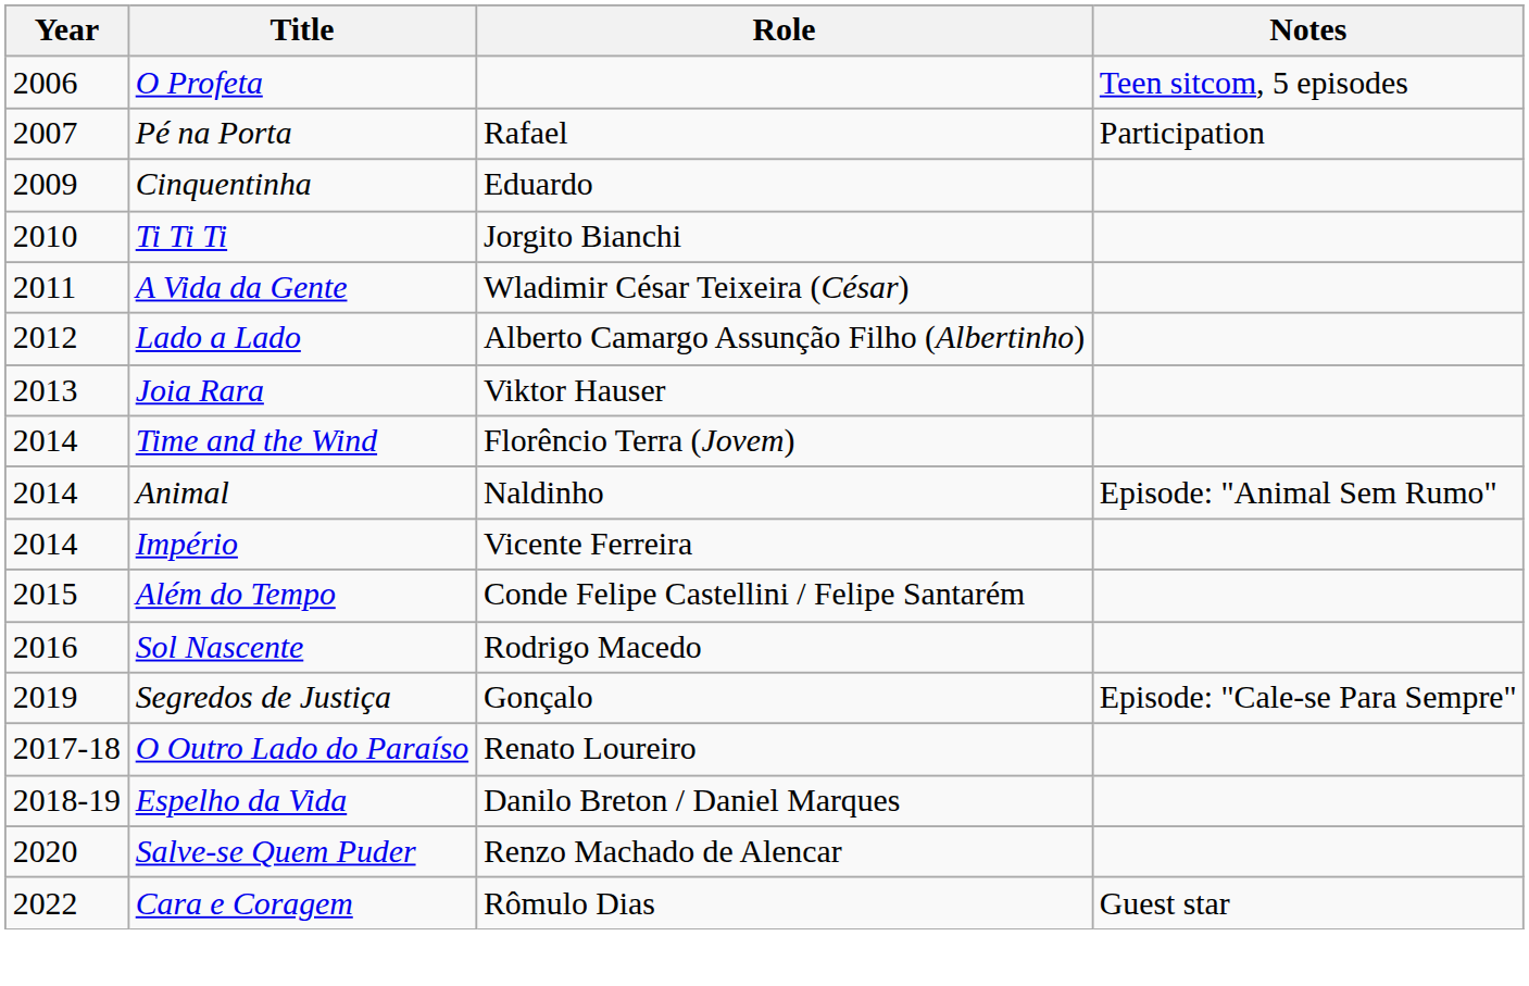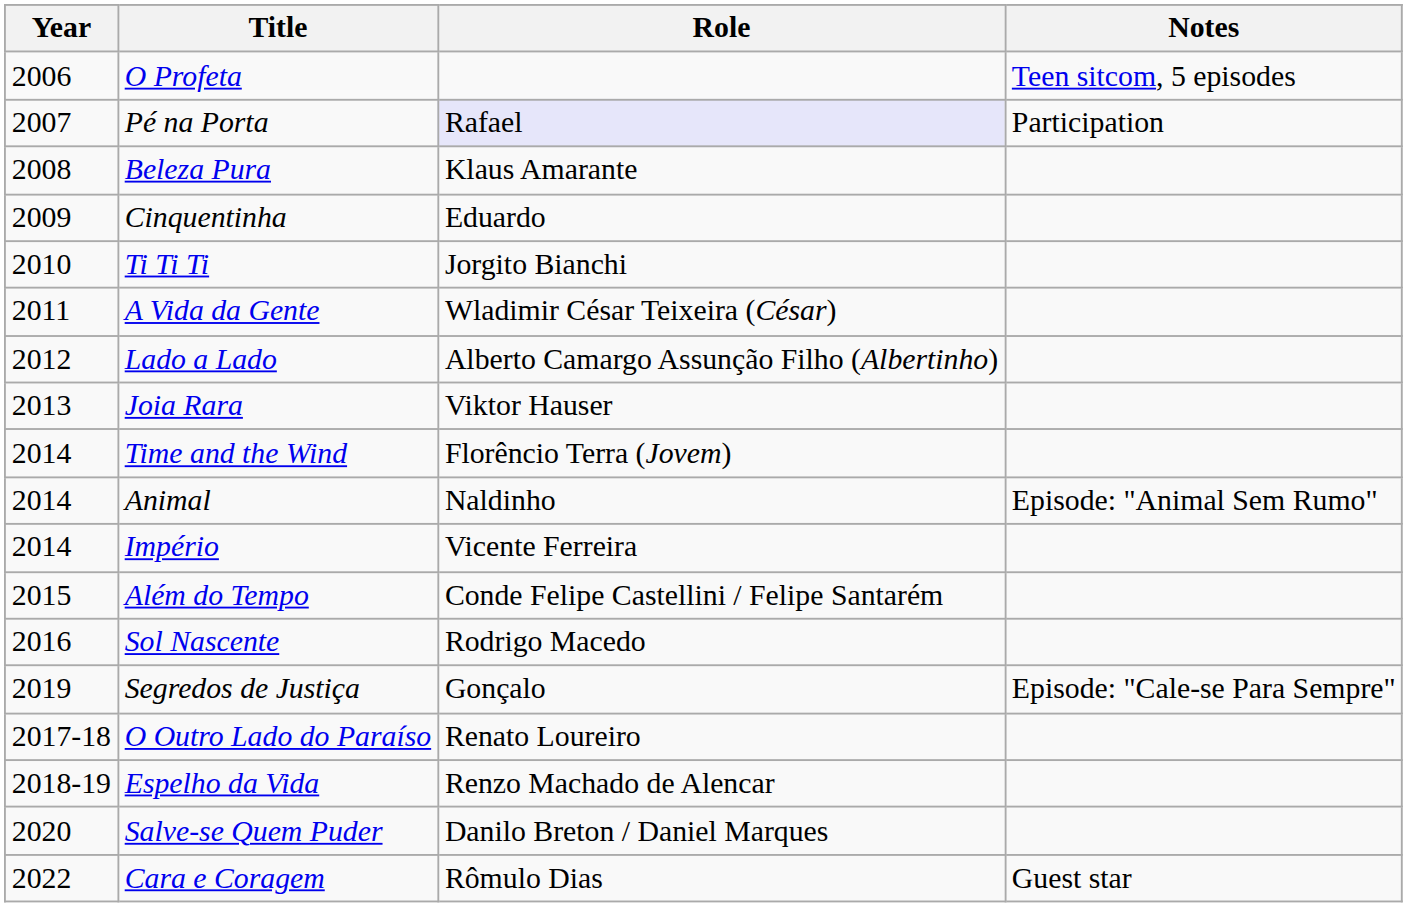Pé na Porta | Role: no background -> lavender background
+ row: 2008 | Beleza Pura | Klaus Amarante
Espelho da Vida | Role: Danilo Breton / Daniel Marques -> Renzo Machado de Alencar
Salve-se Quem Puder | Role: Renzo Machado de Alencar -> Danilo Breton / Daniel Marques
